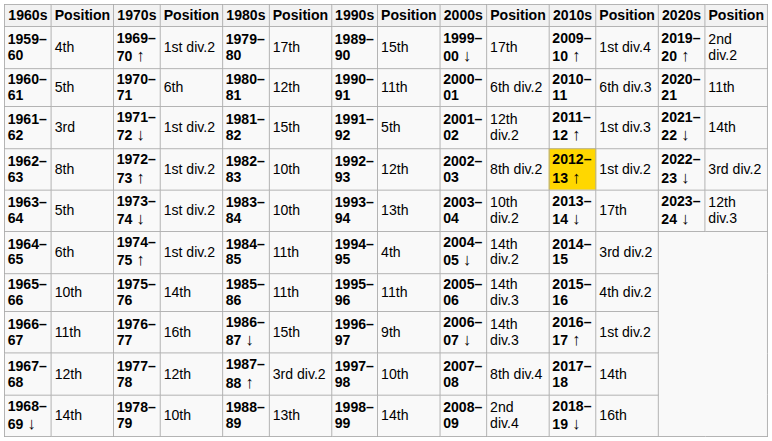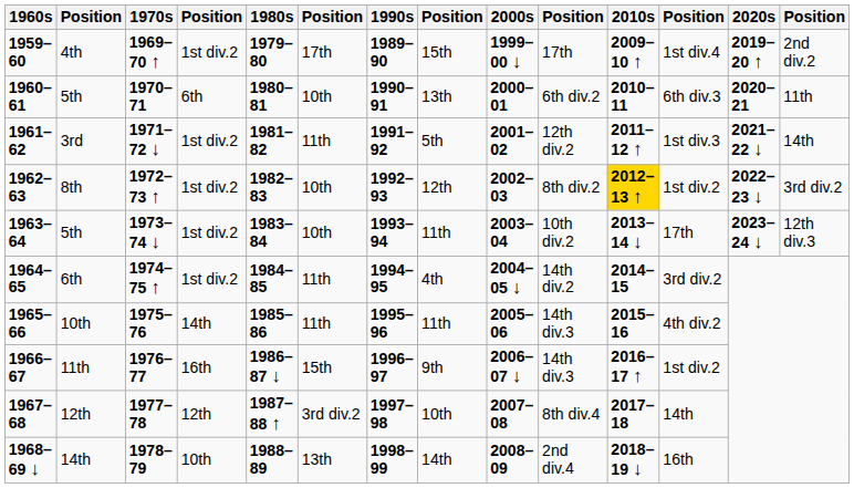1960–61 / 5th | column 6: 12th -> 10th
1960–61 / 5th | column 8: 11th -> 13th
3rd | column 6: 15th -> 11th
1963–64 / 5th | column 8: 13th -> 11th
